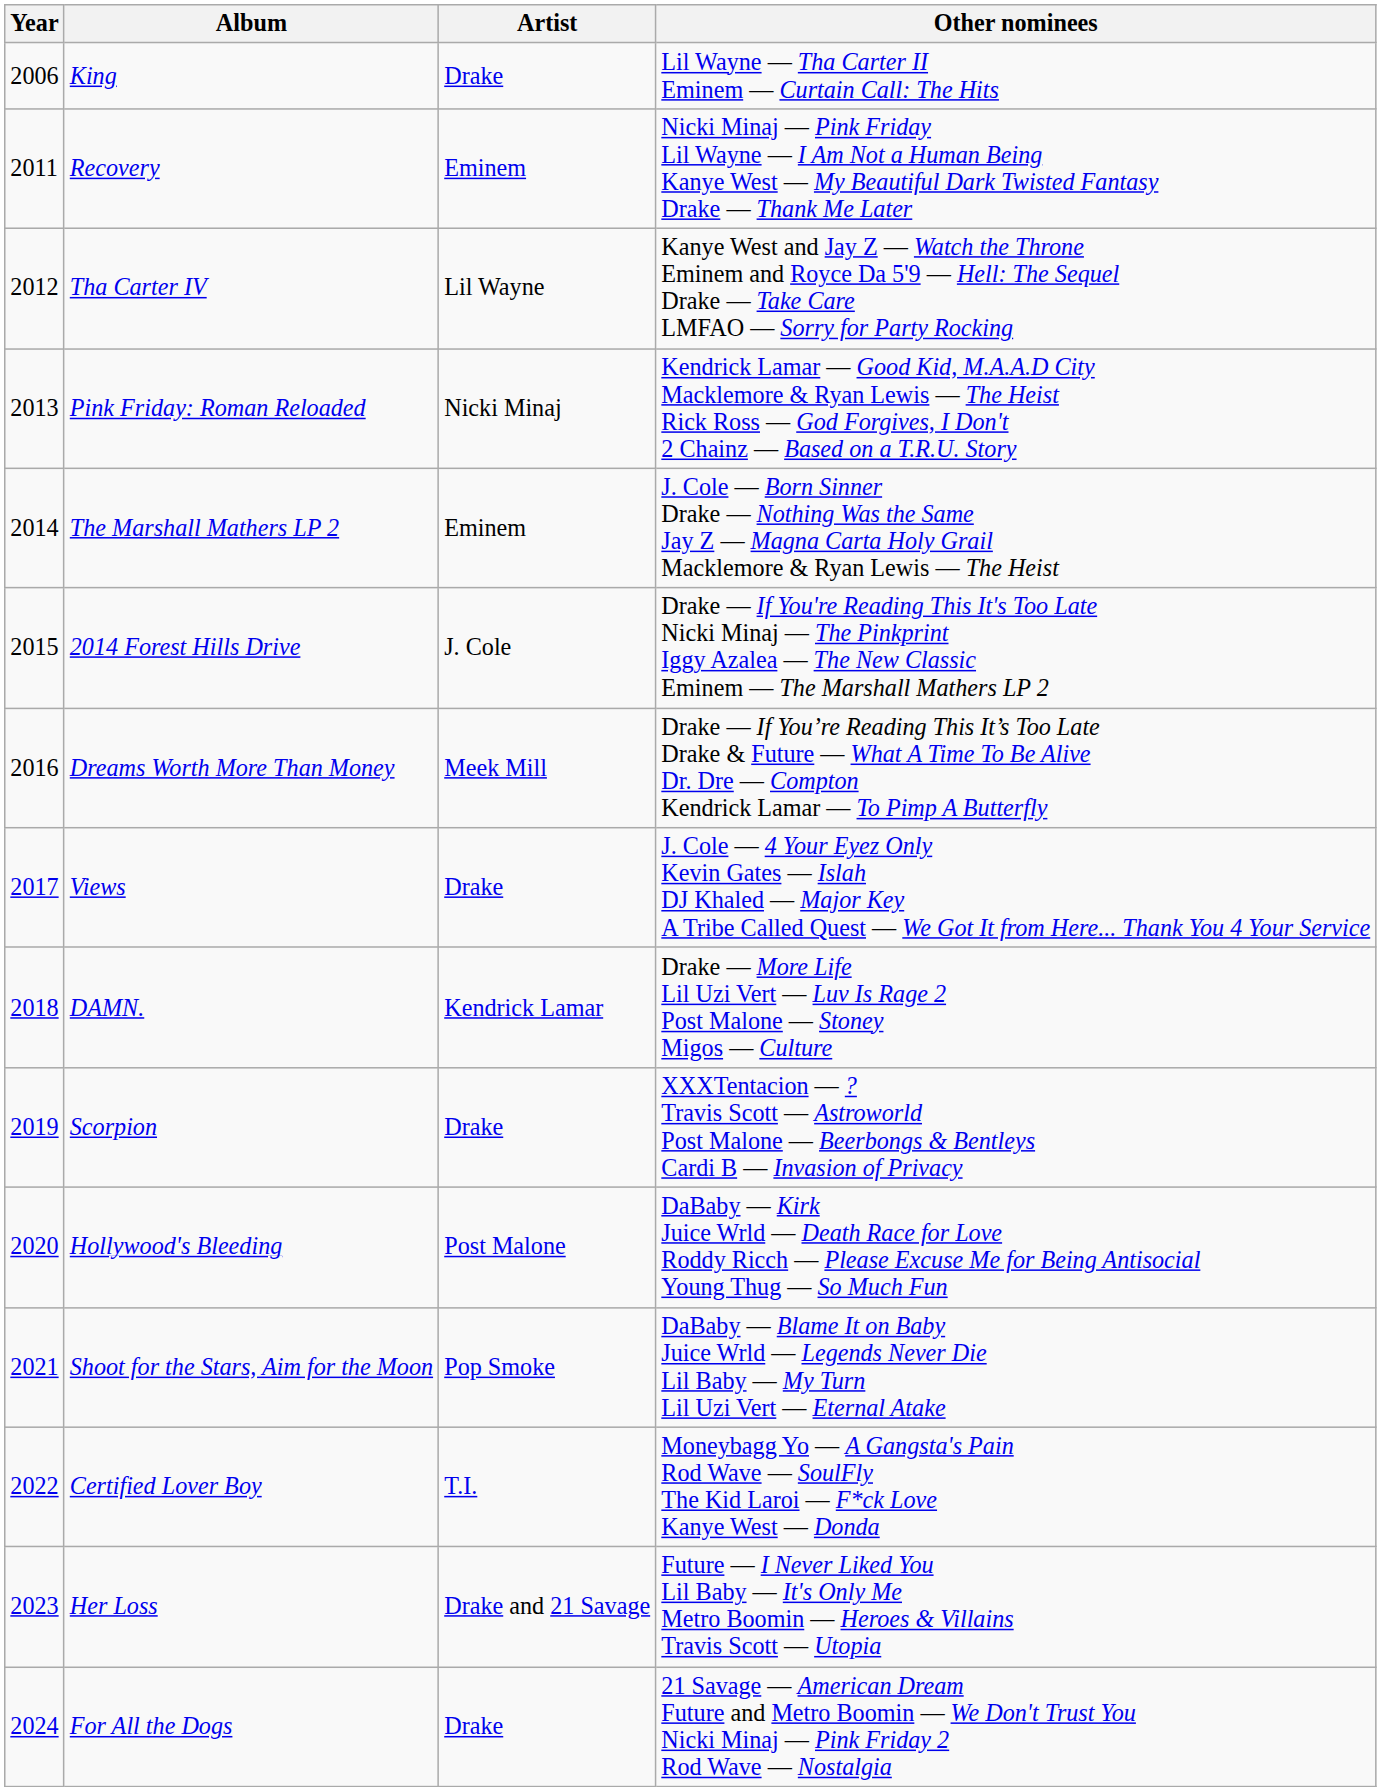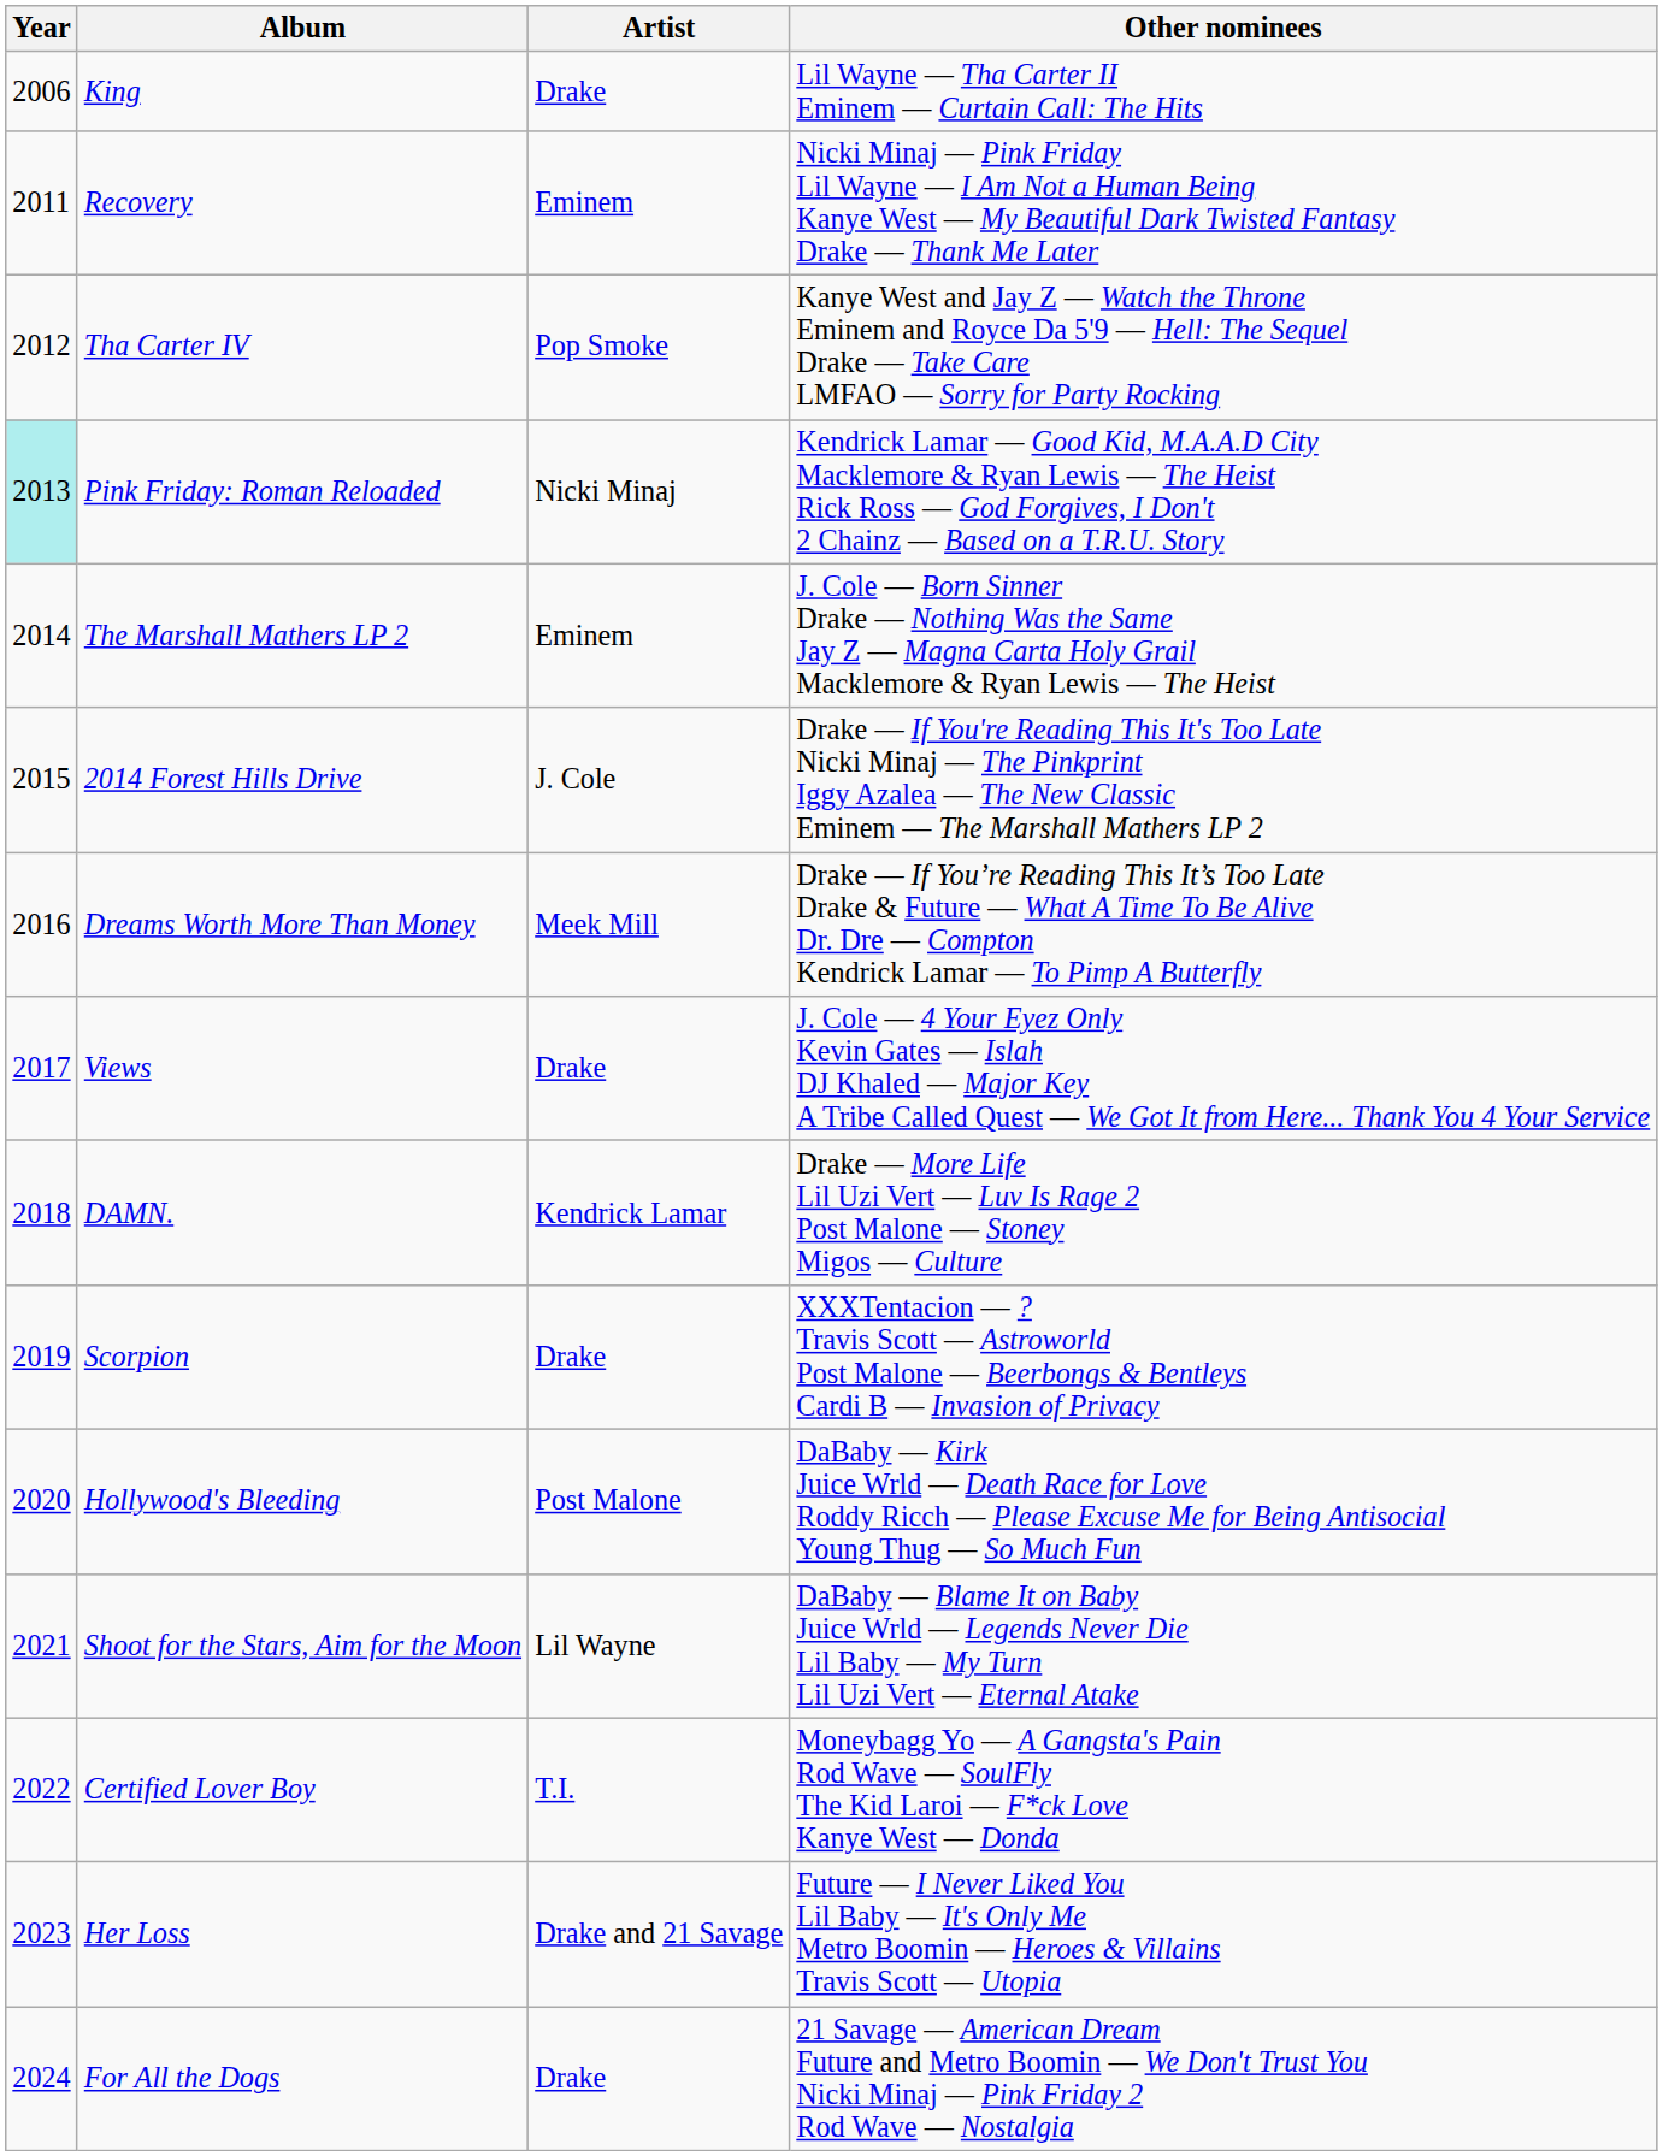Tha Carter IV | Artist: Lil Wayne -> Pop Smoke
Pink Friday: Roman Reloaded | Year: no background -> paleturquoise background
Shoot for the Stars, Aim for the Moon | Artist: Pop Smoke -> Lil Wayne
